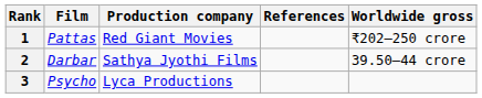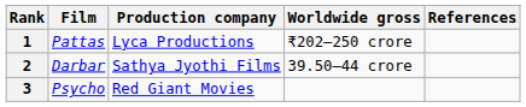columns swapped: Worldwide gross <-> References
1 | Production company: Red Giant Movies -> Lyca Productions
3 | Production company: Lyca Productions -> Red Giant Movies
